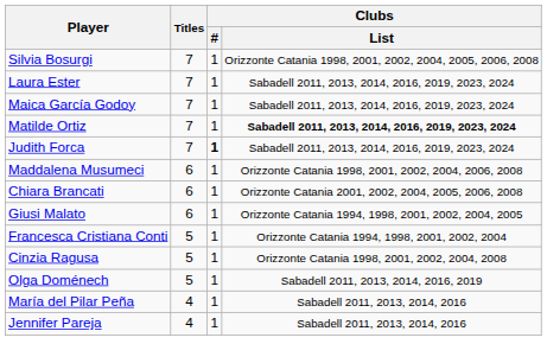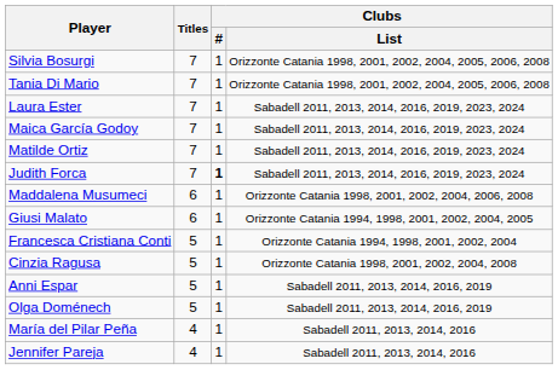+ row: Tania Di Mario | 7 | 1 | Orizzonte Catania 1998, 2001, 2002, 2004, 2005, 2006, 2008
Matilde Ortiz | Clubs / List: bold -> normal
- row: Chiara Brancati | 6 | 1 | Orizzonte Catania 2001, 2002, 2004, 2005, 2006, 2008
+ row: Anni Espar | 5 | 1 | Sabadell 2011, 2013, 2014, 2016, 2019
